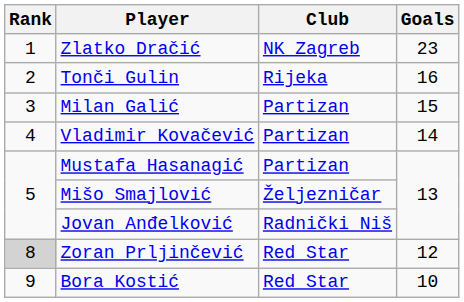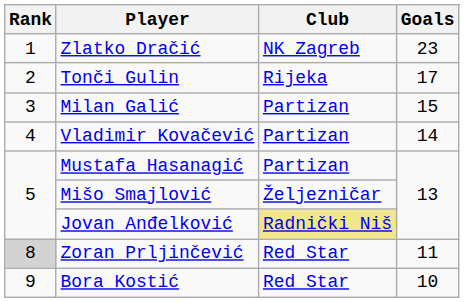Tonči Gulin | Goals: 16 -> 17
Jovan Anđelković | Club: no background -> khaki background
Zoran Prljinčević | Goals: 12 -> 11
